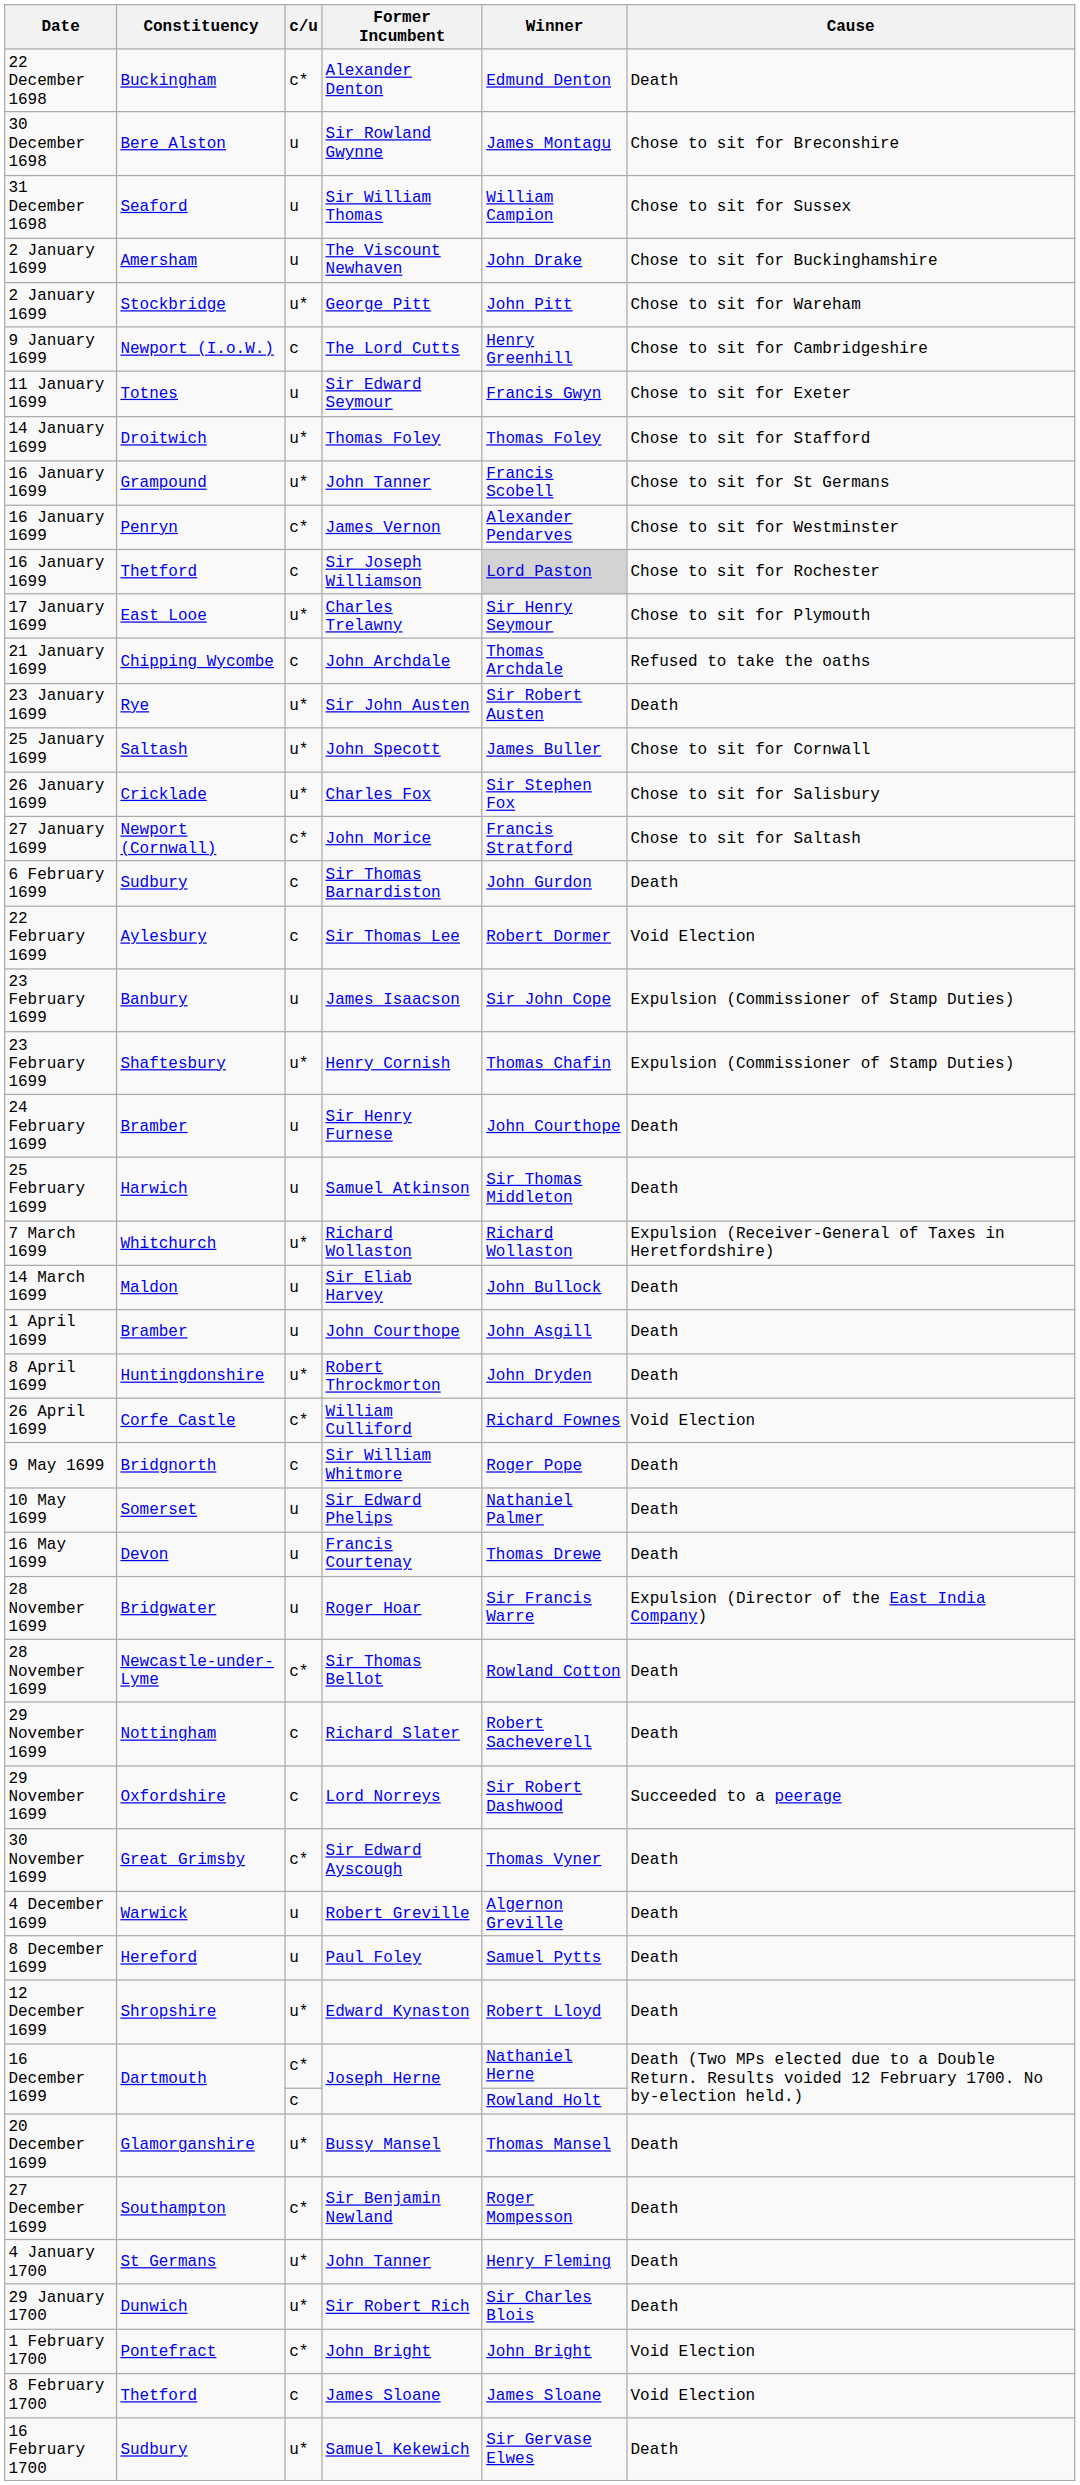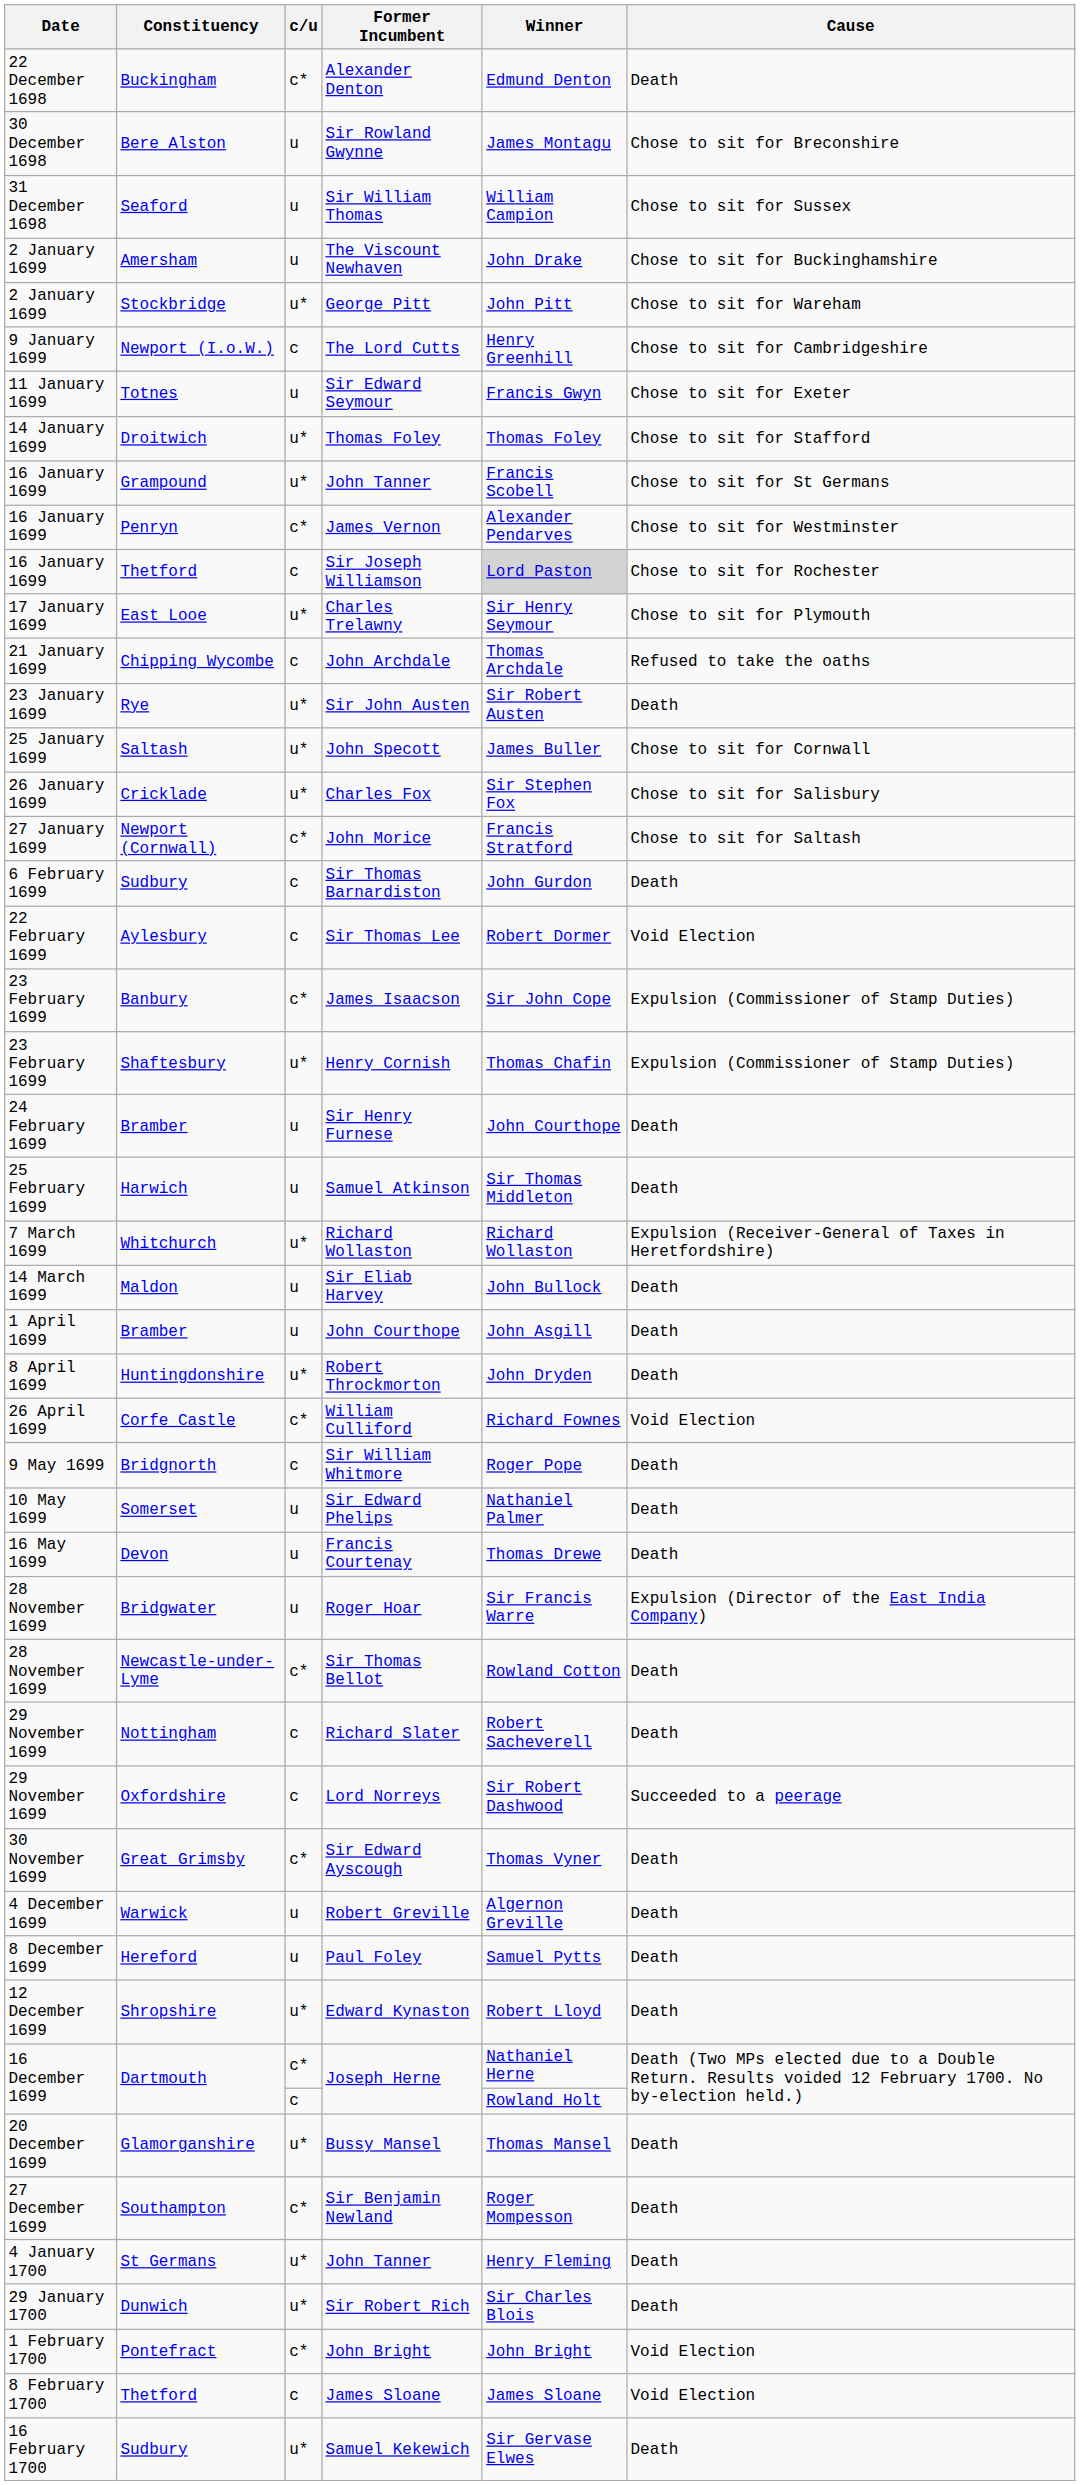James Isaacson | c/u: u -> c*
